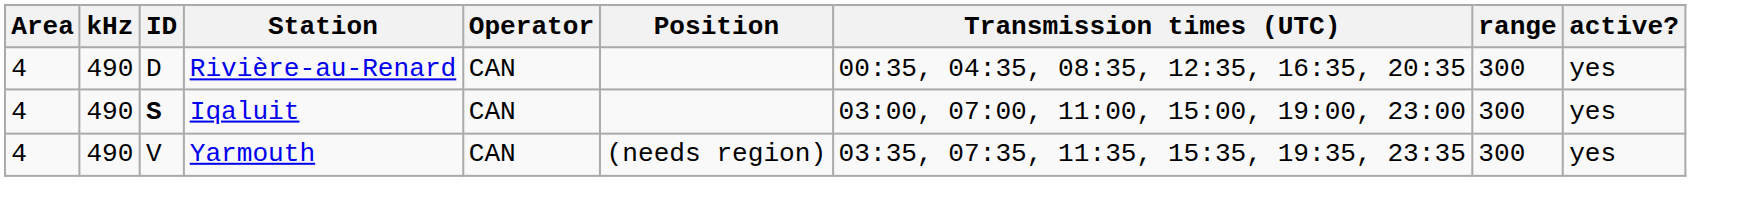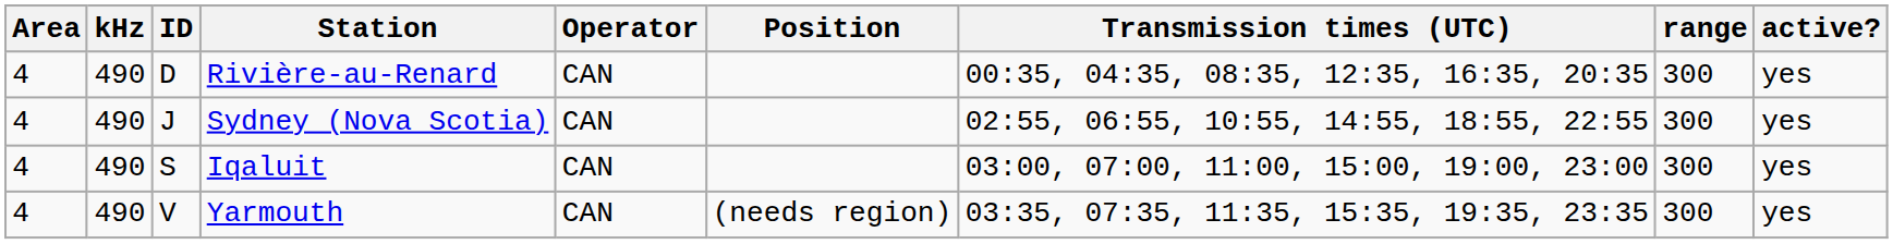+ row: 4 | 490 | J | Sydney (Nova Scotia) | CAN | 02:55, 06:55, 10:55, 14:55, 18:55, 22:55 | 300 | yes
Iqaluit | ID: bold -> normal
